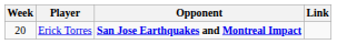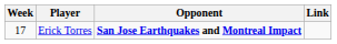Erick Torres | Week: 20 -> 17
